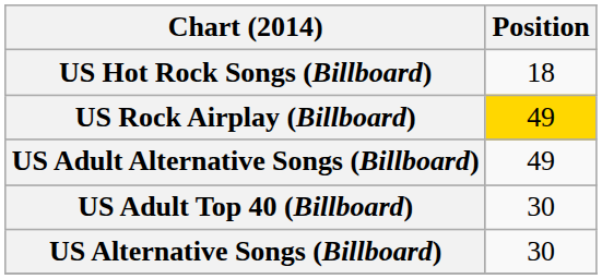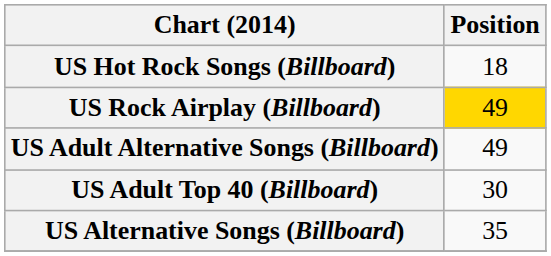US Alternative Songs (Billboard) | Position: 30 -> 35
